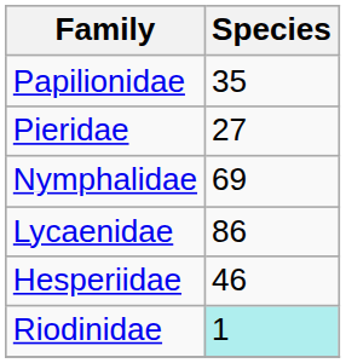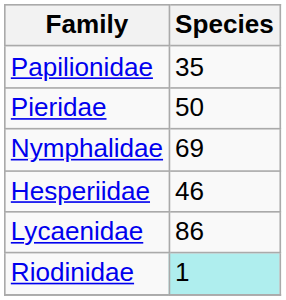Pieridae | Species: 27 -> 50
rows swapped: Lycaenidae <-> Hesperiidae
